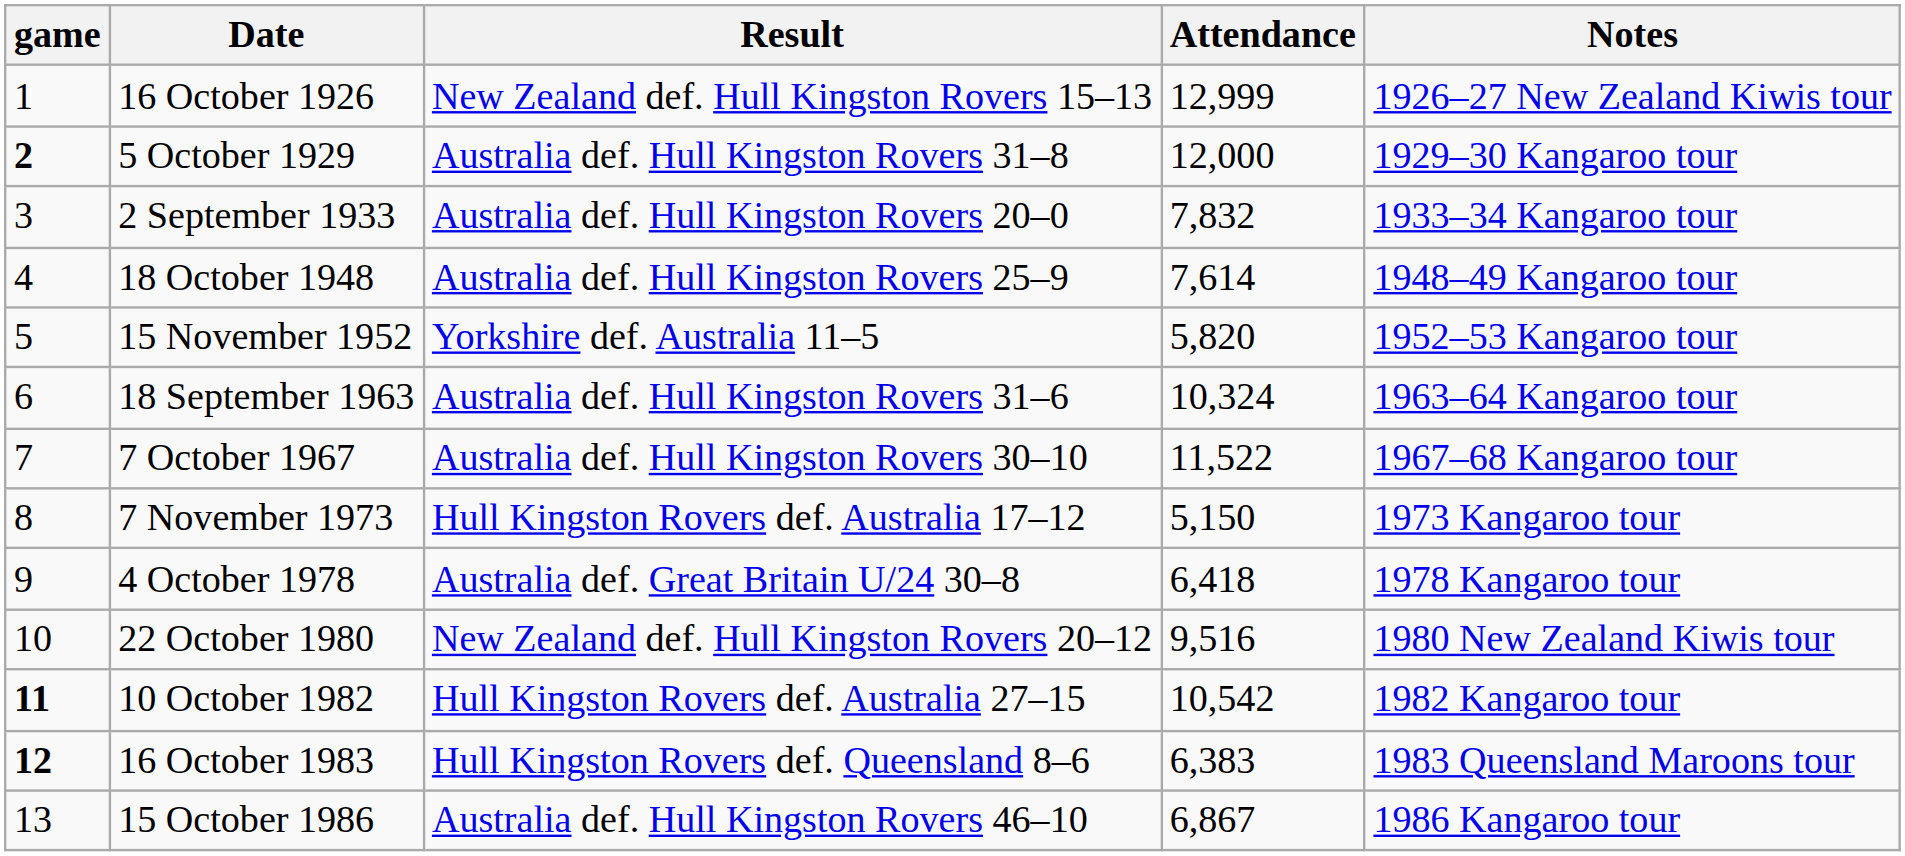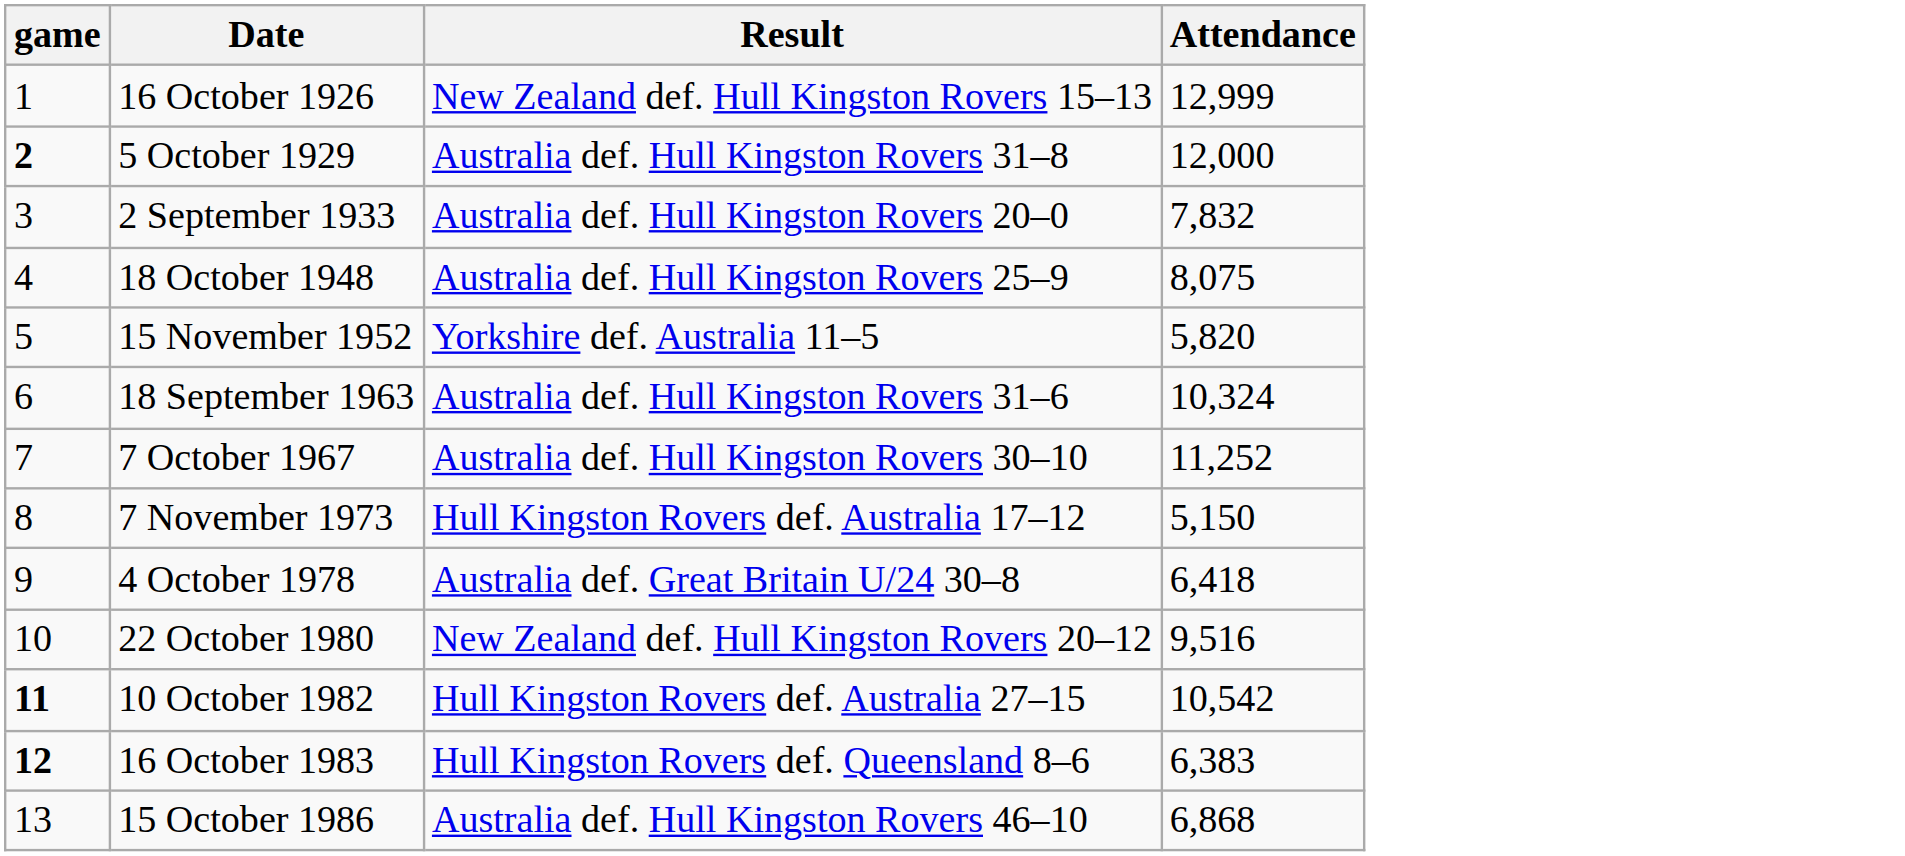- column: Notes | 1926–27 New Zealand Kiwis tour | 1929–30 Kangaroo tour | 1933–34 Kangaroo tour | 1948–49 Kangaroo tour | 1952–53 Kangaroo tour | 1963–64 Kangaroo tour | 1967–68 Kangaroo tour | 1973 Kangaroo tour | 1978 Kangaroo tour | 1980 New Zealand Kiwis tour | 1982 Kangaroo tour | 1983 Queensland Maroons tour | 1986 Kangaroo tour
18 October 1948 | Attendance: 7,614 -> 8,075
7 October 1967 | Attendance: 11,522 -> 11,252
15 October 1986 | Attendance: 6,867 -> 6,868
